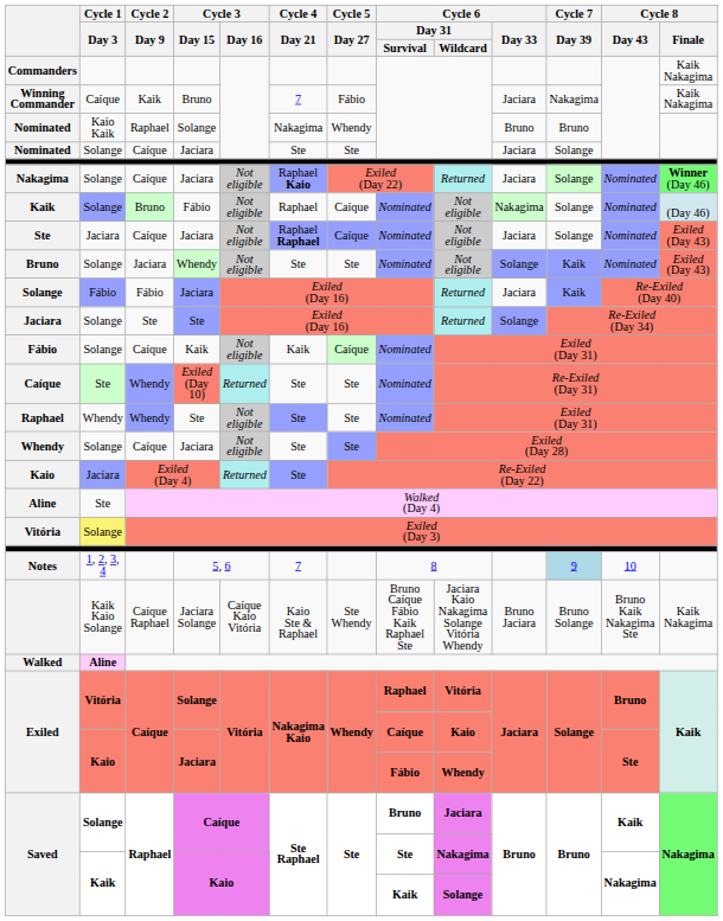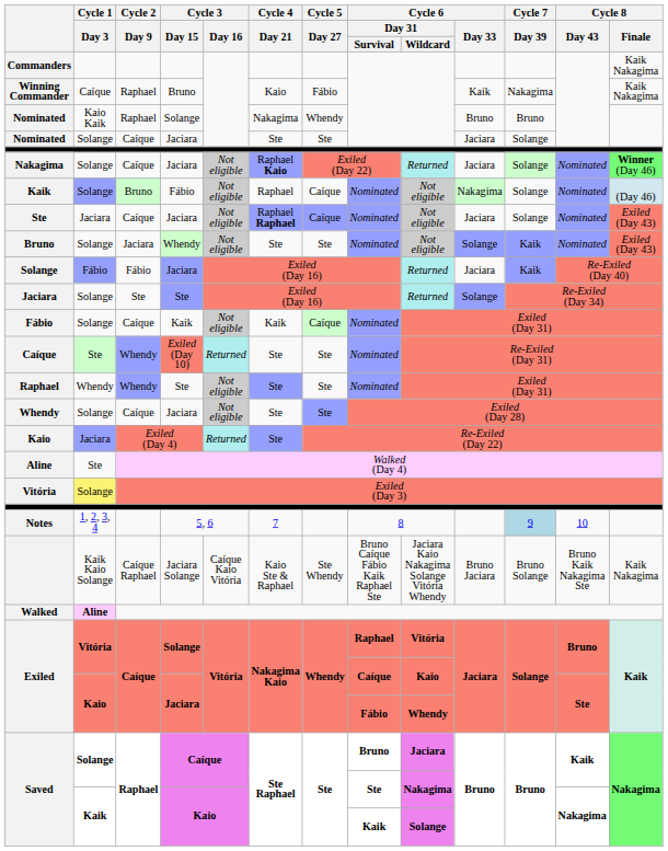Winning Commander | Cycle 2 / Day 9: Kaik -> Raphael
Winning Commander | Cycle 4 / Day 21: 7 -> Kaio
Winning Commander | Cycle 6 / Day 33: Jaciara -> Kaik
